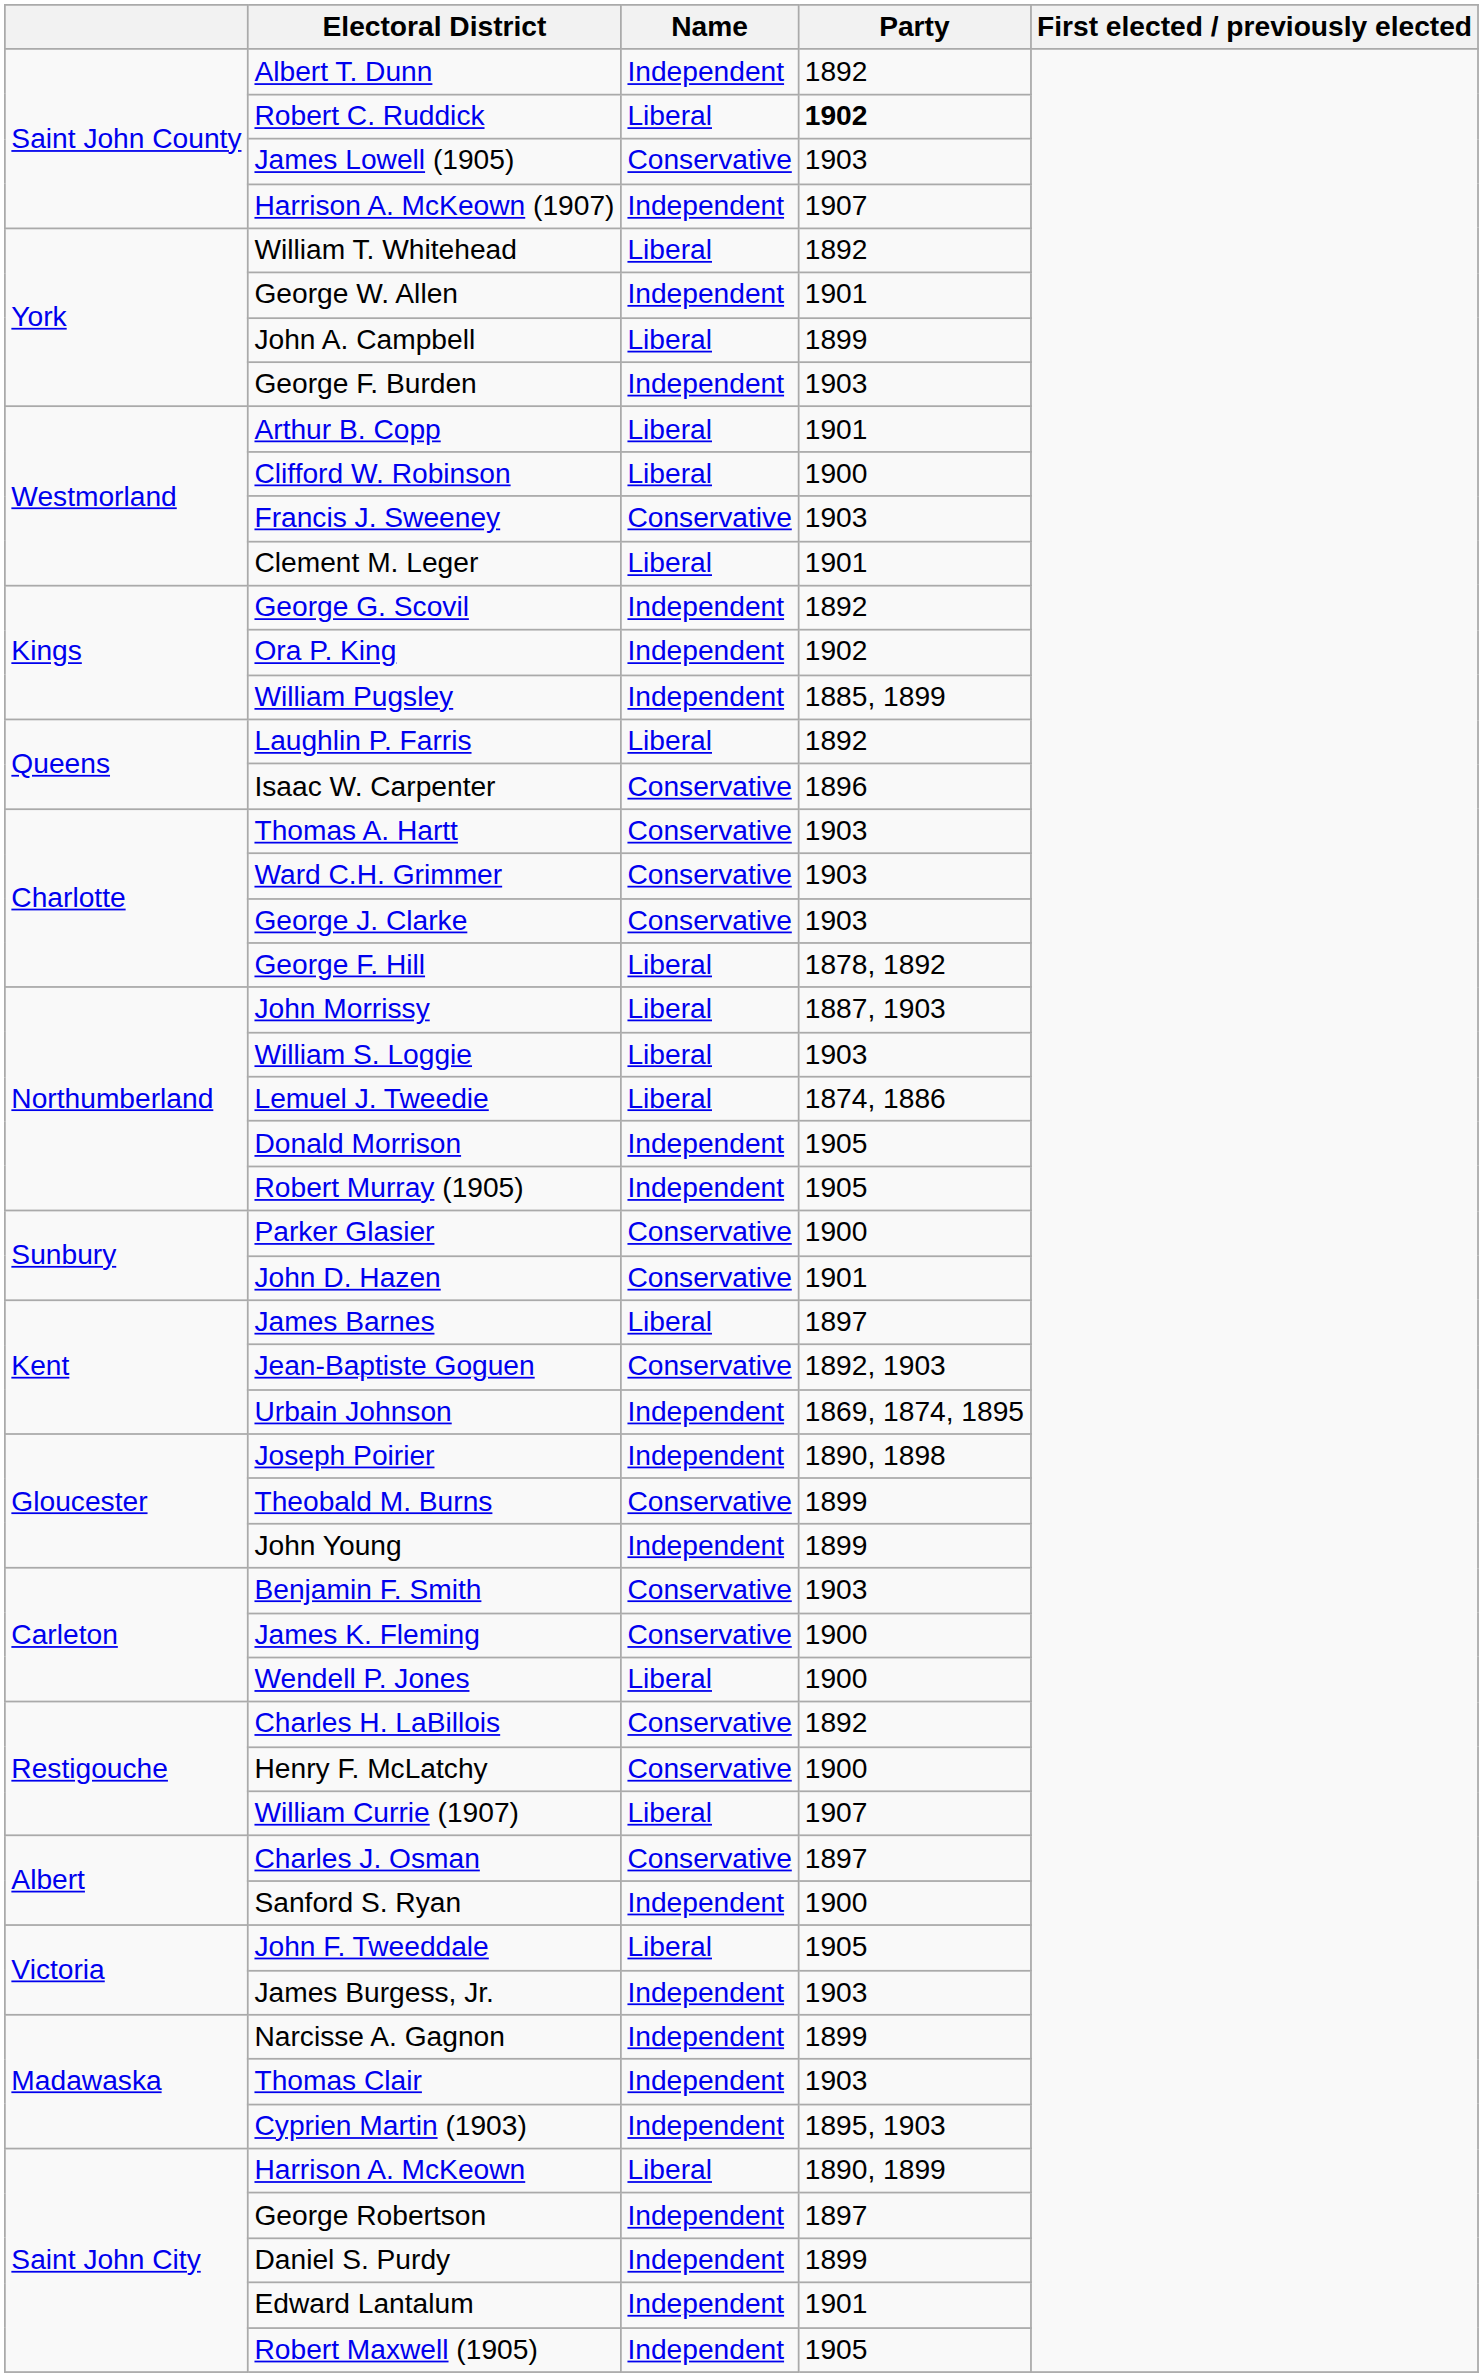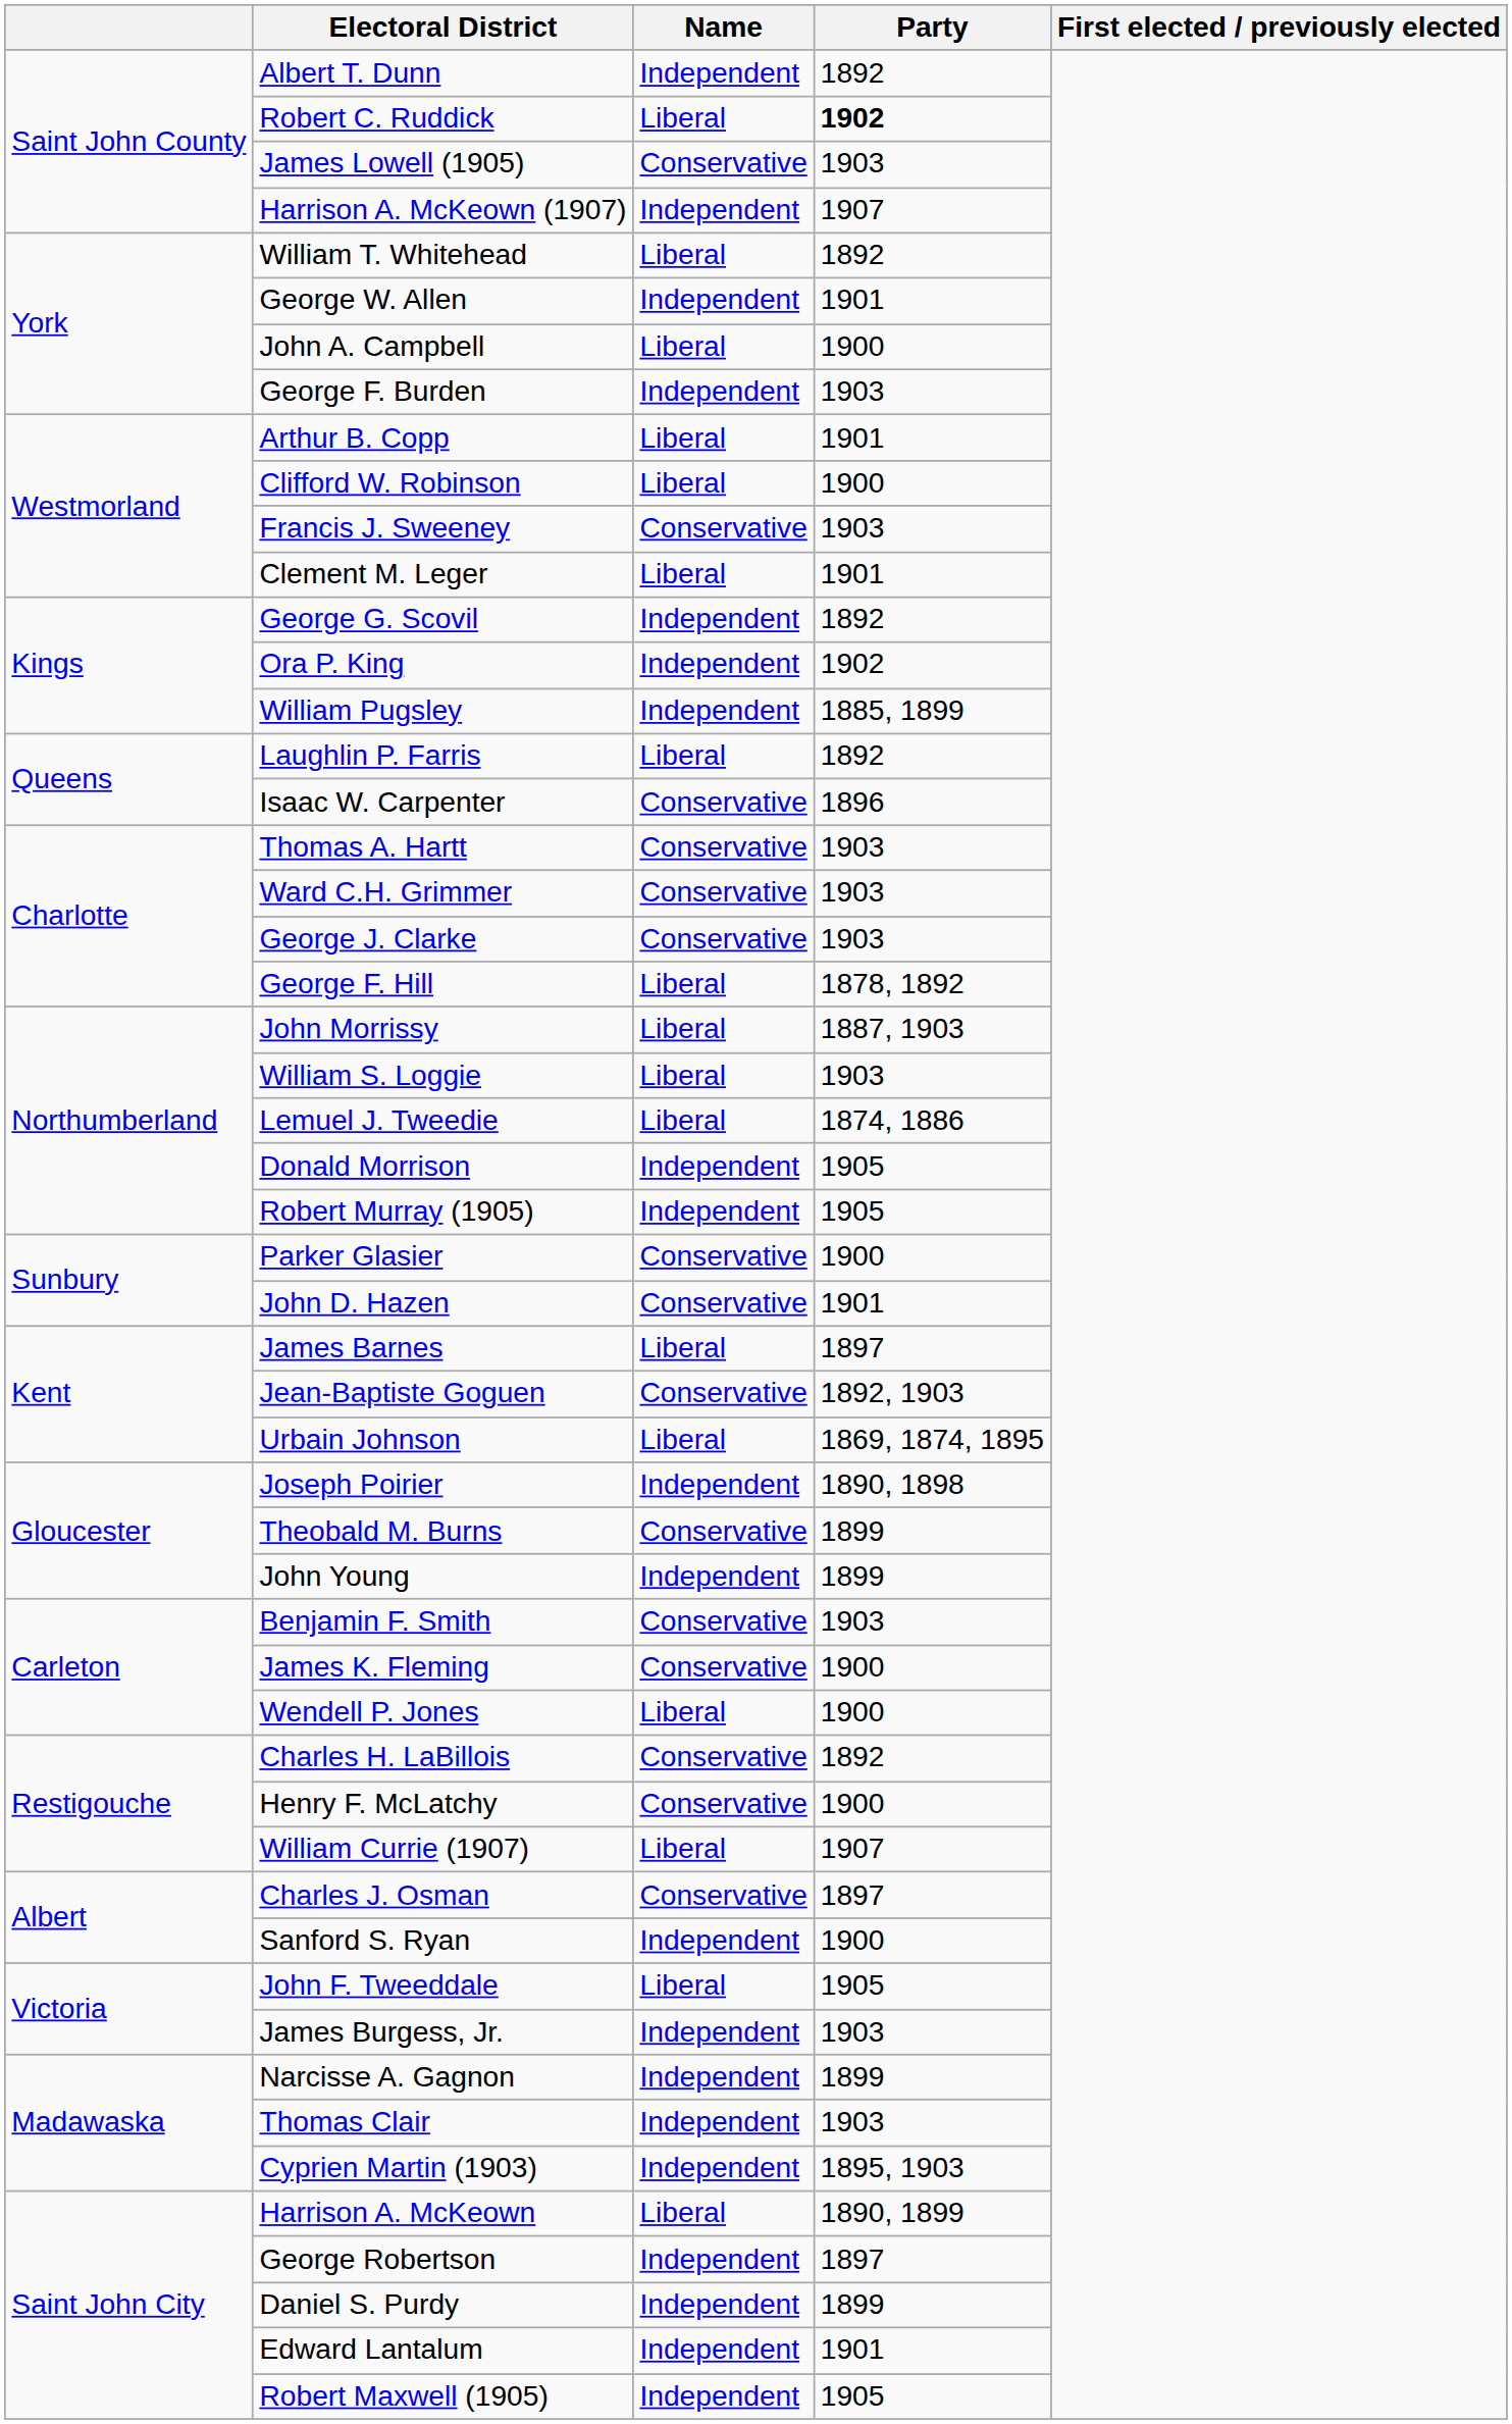John A. Campbell | Party: 1899 -> 1900
Urbain Johnson | Name: Independent -> Liberal
